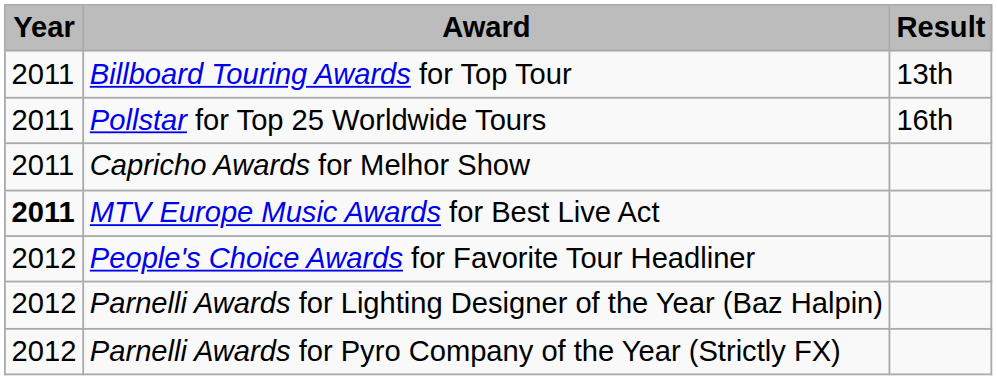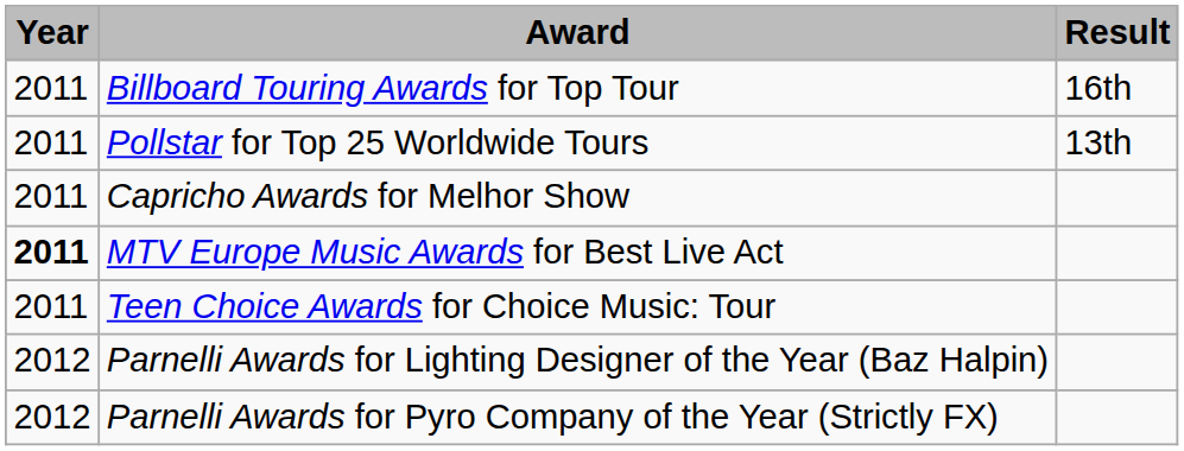Billboard Touring Awards for Top Tour | Result: 13th -> 16th
Pollstar for Top 25 Worldwide Tours | Result: 16th -> 13th
+ row: 2011 | Teen Choice Awards for Choice Music: Tour
- row: 2012 | People's Choice Awards for Favorite Tour Headliner
